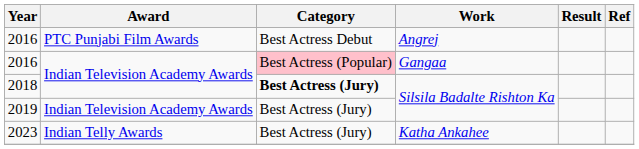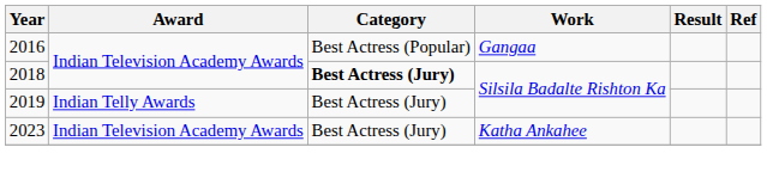- row: 2016 | PTC Punjabi Film Awards | Best Actress Debut | Angrej
2016 / Gangaa | Category: pink background -> no background
2019 | Award: Indian Television Academy Awards -> Indian Telly Awards
2023 | Award: Indian Telly Awards -> Indian Television Academy Awards
